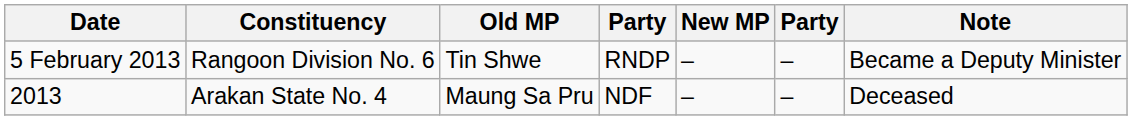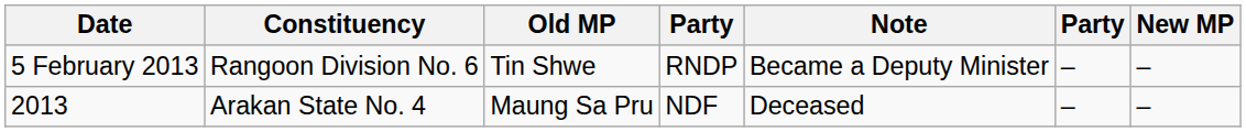columns swapped: New MP <-> Note
